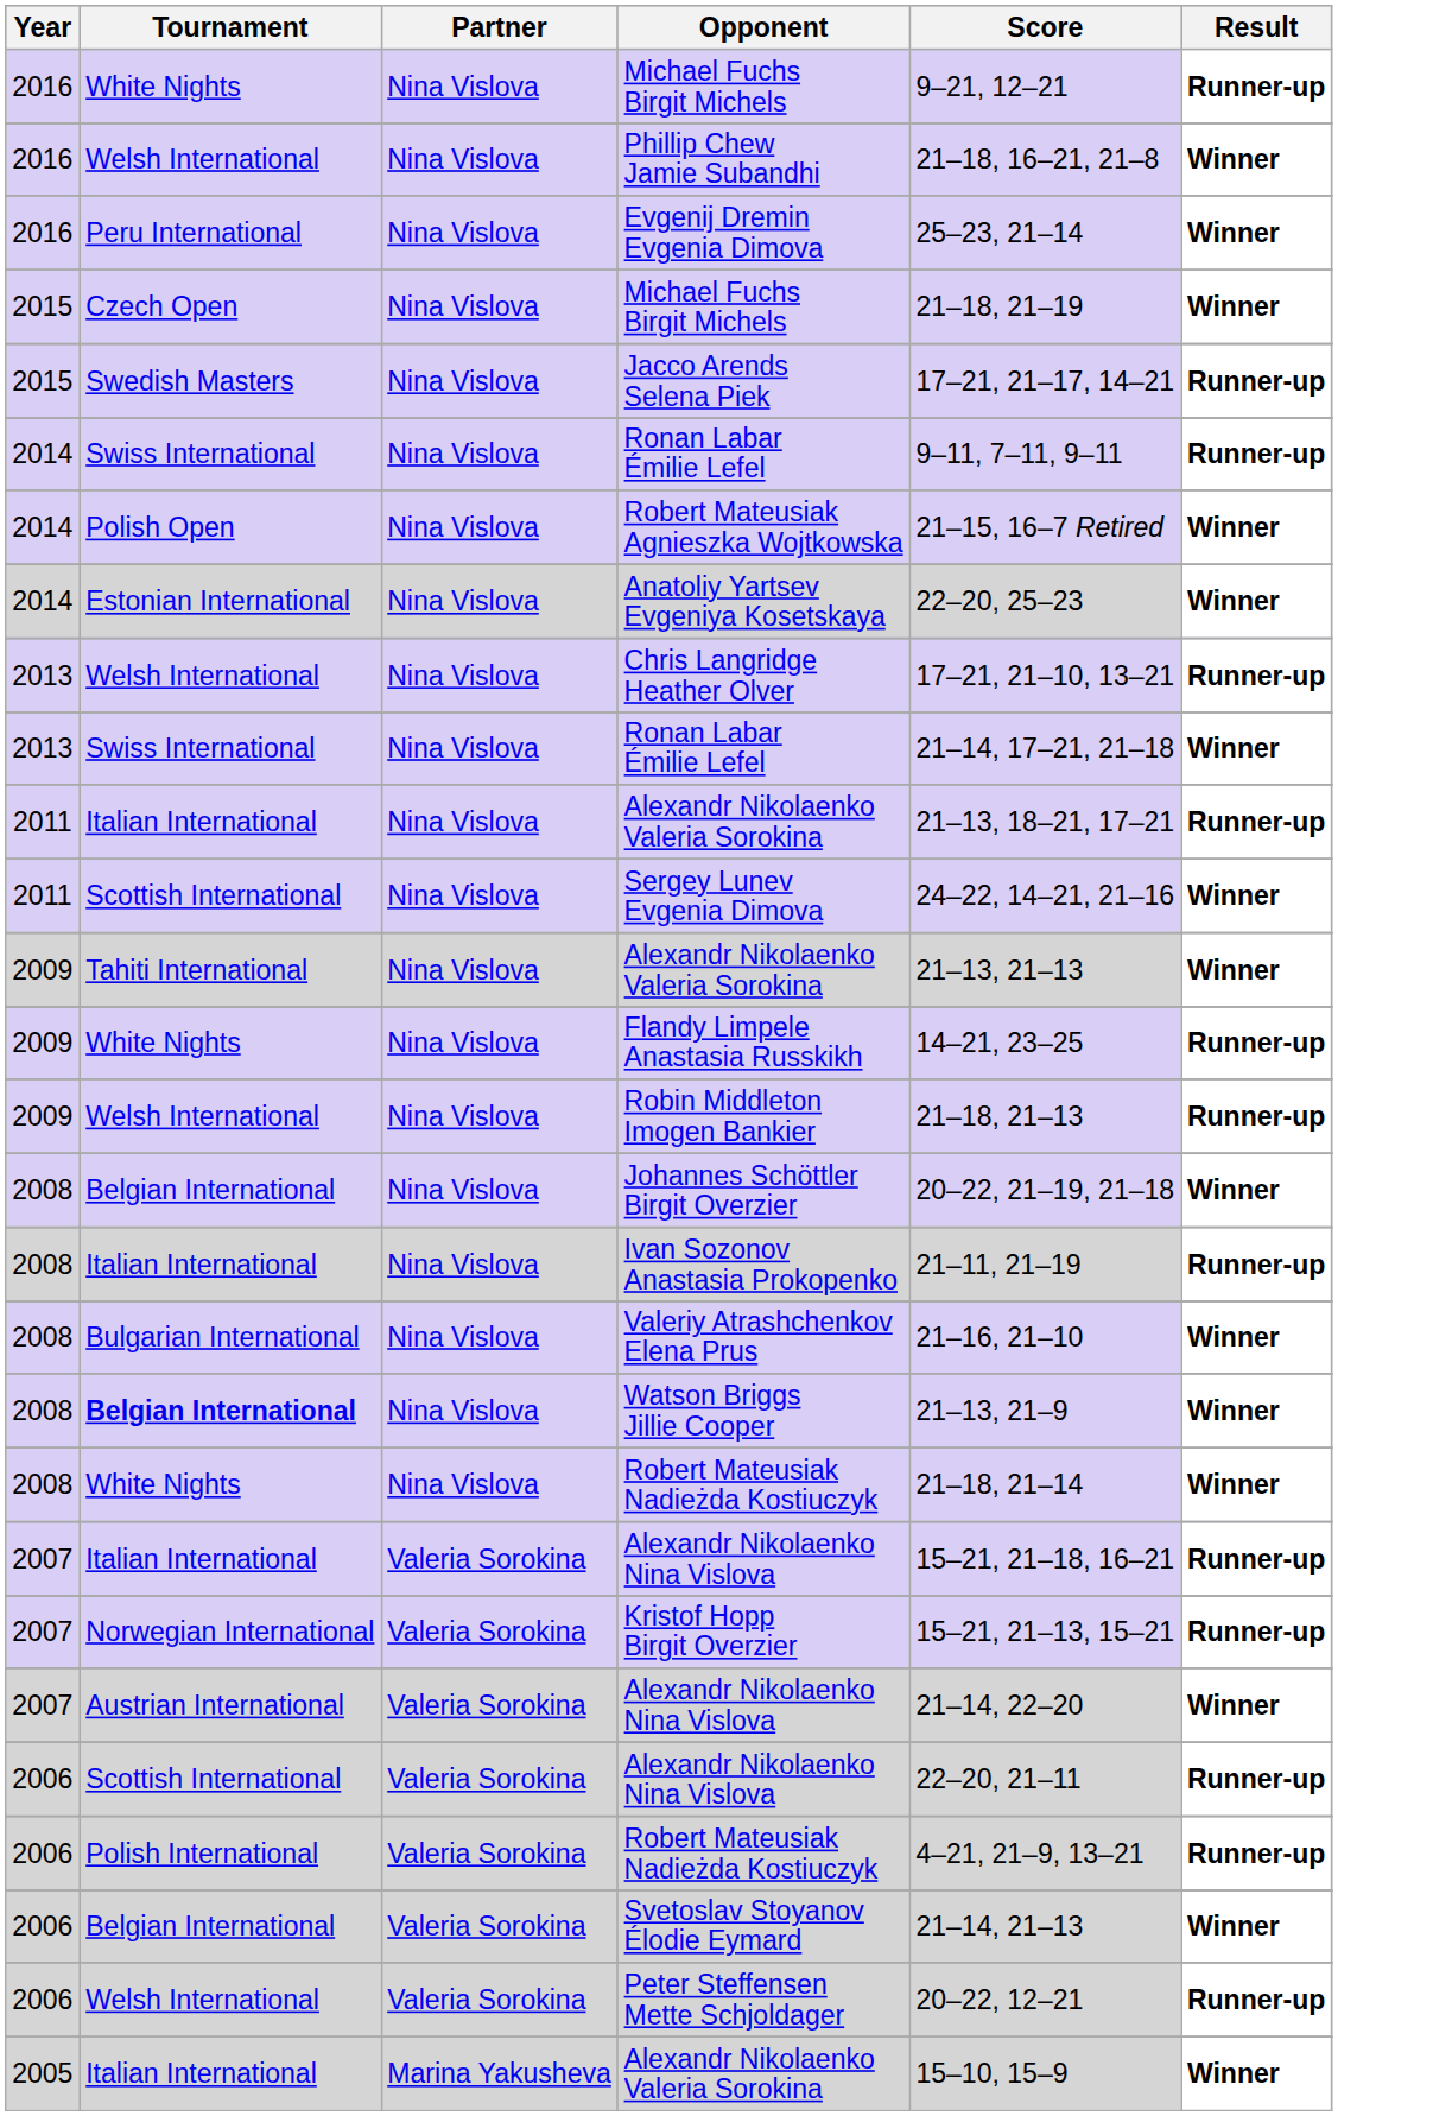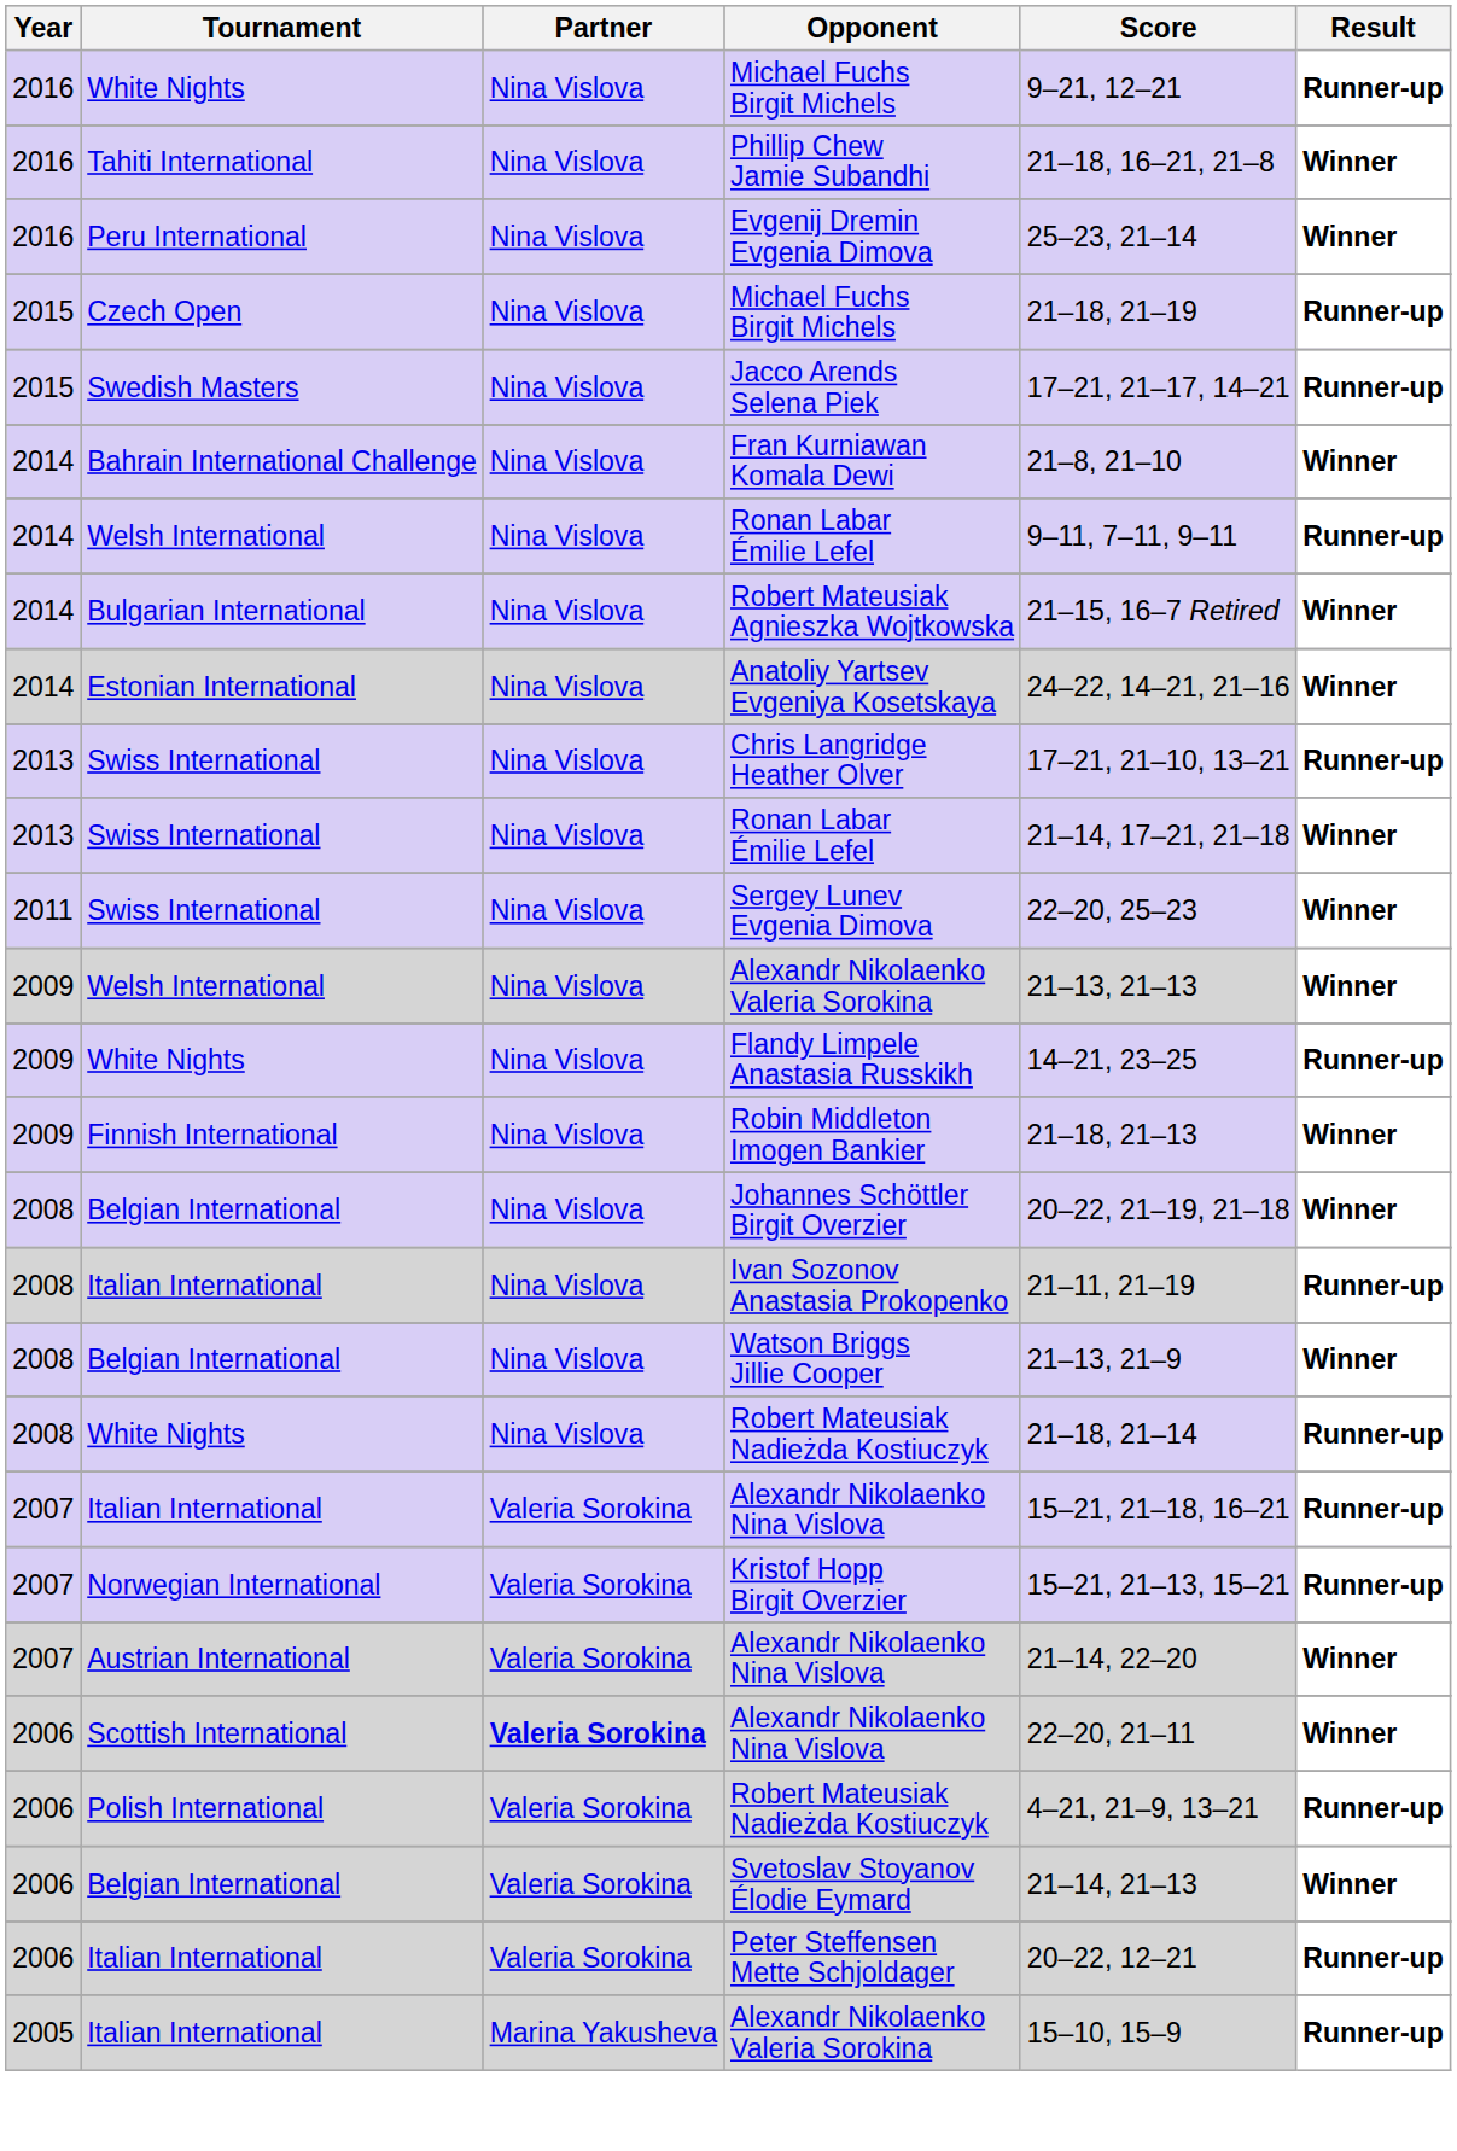Phillip Chew Jamie Subandhi | Tournament: Welsh International -> Tahiti International
2015 / Michael Fuchs Birgit Michels | Result: Winner -> Runner-up
+ row: 2014 | Bahrain International Challenge | Nina Vislova | Fran Kurniawan Komala Dewi | 21–8, 21–10 | Winner
2014 / Ronan Labar Émilie Lefel | Tournament: Swiss International -> Welsh International
Robert Mateusiak Agnieszka Wojtkowska | Tournament: Polish Open -> Bulgarian International
Anatoliy Yartsev Evgeniya Kosetskaya | Score: 22–20, 25–23 -> 24–22, 14–21, 21–16
Chris Langridge Heather Olver | Tournament: Welsh International -> Swiss International
- row: 2011 | Italian International | Nina Vislova | Alexandr Nikolaenko Valeria Sorokina | 21–13, 18–21, 17–21 | Runner-up
Sergey Lunev Evgenia Dimova | Tournament: Scottish International -> Swiss International
Sergey Lunev Evgenia Dimova | Score: 24–22, 14–21, 21–16 -> 22–20, 25–23
2009 / Alexandr Nikolaenko Valeria Sorokina | Tournament: Tahiti International -> Welsh International
Robin Middleton Imogen Bankier | Tournament: Welsh International -> Finnish International
Robin Middleton Imogen Bankier | Result: Runner-up -> Winner
- row: 2008 | Bulgarian International | Nina Vislova | Valeriy Atrashchenkov Elena Prus | 21–16, 21–10 | Winner
Watson Briggs Jillie Cooper | Tournament: bold -> normal
2008 / Robert Mateusiak Nadieżda Kostiuczyk | Result: Winner -> Runner-up
2006 / Alexandr Nikolaenko Nina Vislova | Partner: normal -> bold
2006 / Alexandr Nikolaenko Nina Vislova | Result: Runner-up -> Winner
Peter Steffensen Mette Schjoldager | Tournament: Welsh International -> Italian International
2005 / Alexandr Nikolaenko Valeria Sorokina | Result: Winner -> Runner-up
